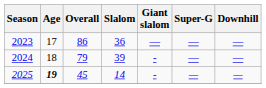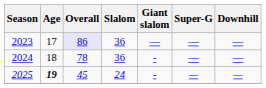2023 | Overall: no background -> lavender background
2024 | Overall: 79 -> 78
2024 | Slalom: 39 -> 36
2025 | Slalom: 14 -> 24
